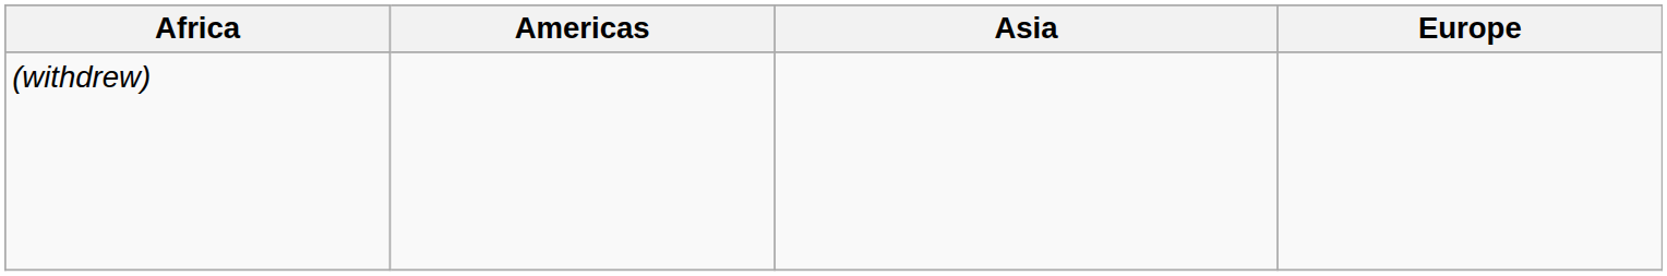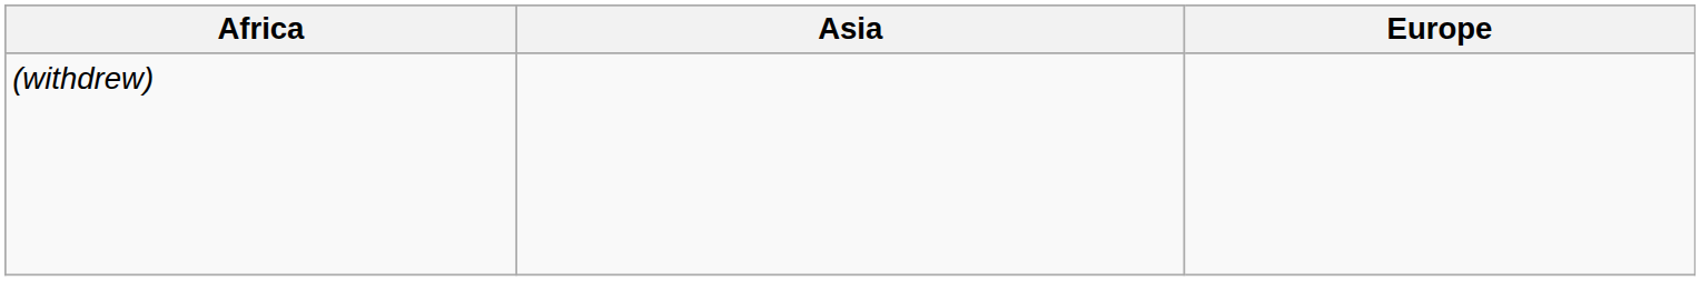- column: Americas
